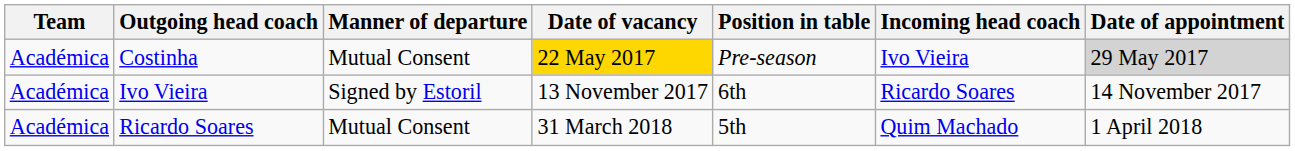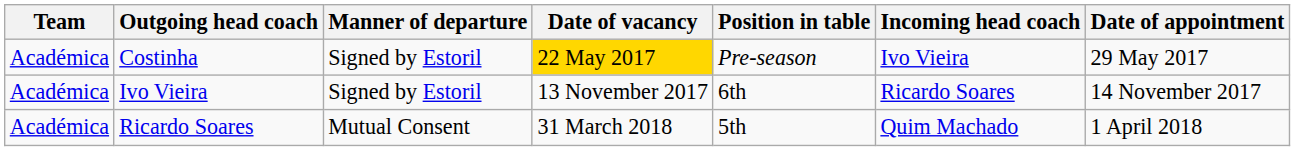Costinha | Manner of departure: Mutual Consent -> Signed by Estoril
Costinha | Date of appointment: lightgrey background -> no background
